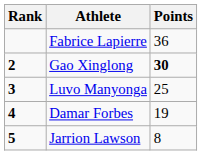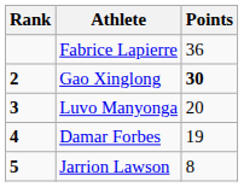Luvo Manyonga | Points: 25 -> 20
